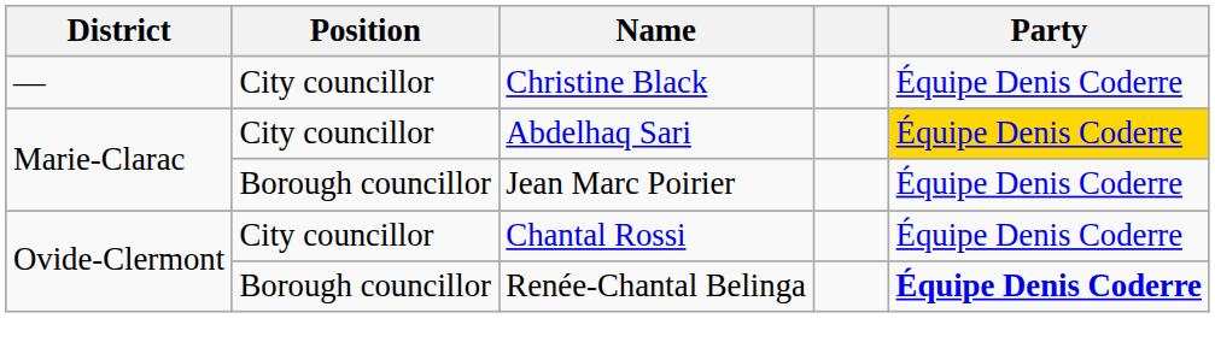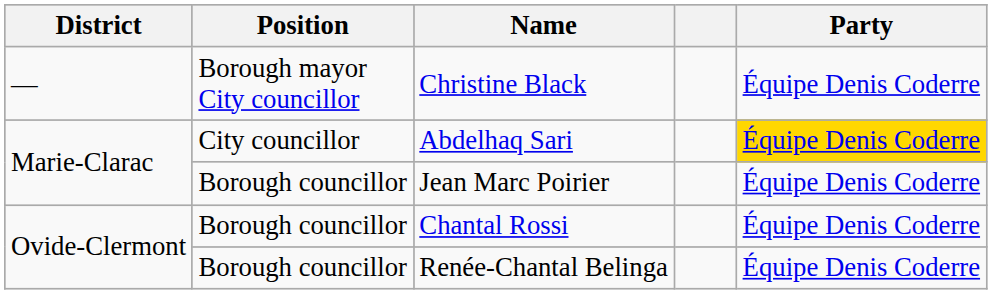Christine Black | Position: City councillor -> Borough mayor City councillor
Chantal Rossi | Position: City councillor -> Borough councillor
Renée-Chantal Belinga | Party: bold -> normal
